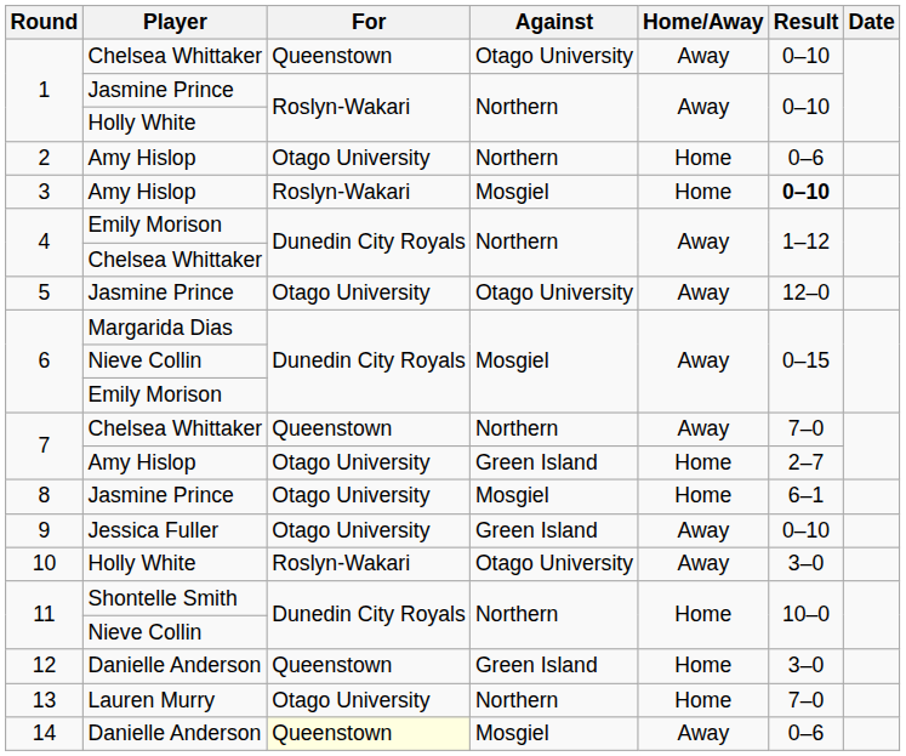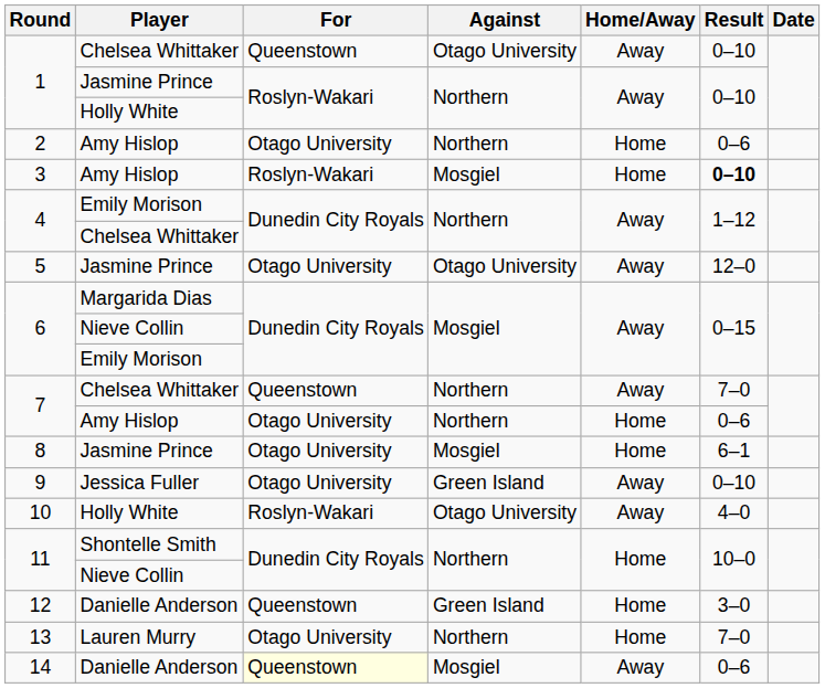7 / Amy Hislop | Against: Green Island -> Northern
7 / Amy Hislop | Result: 2–7 -> 0–6
10 | Result: 3–0 -> 4–0
